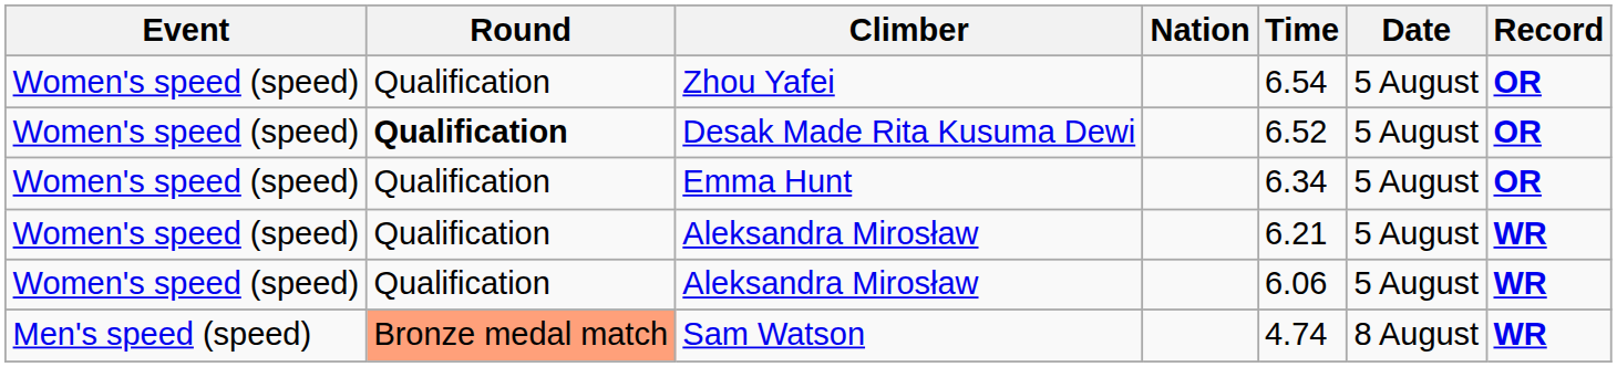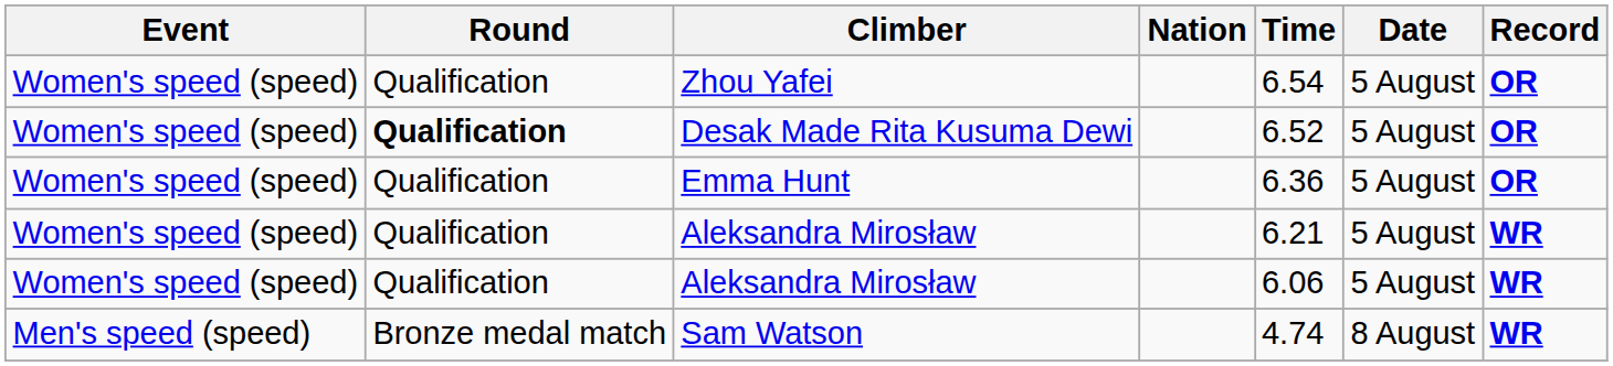Emma Hunt | Time: 6.34 -> 6.36
Sam Watson | Round: lightsalmon background -> no background
